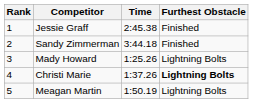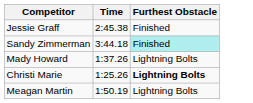- column: Rank | 1 | 2 | 3 | 4 | 5
Sandy Zimmerman | Furthest Obstacle: no background -> paleturquoise background
Mady Howard | Time: 1:25.26 -> 1:37.26
Christi Marie | Time: 1:37.26 -> 1:25.26
